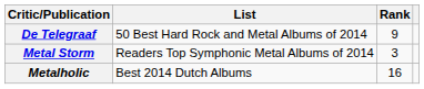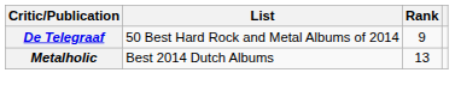- row: Metal Storm | Readers Top Symphonic Metal Albums of 2014 | 3
Metalholic | Rank: 16 -> 13
